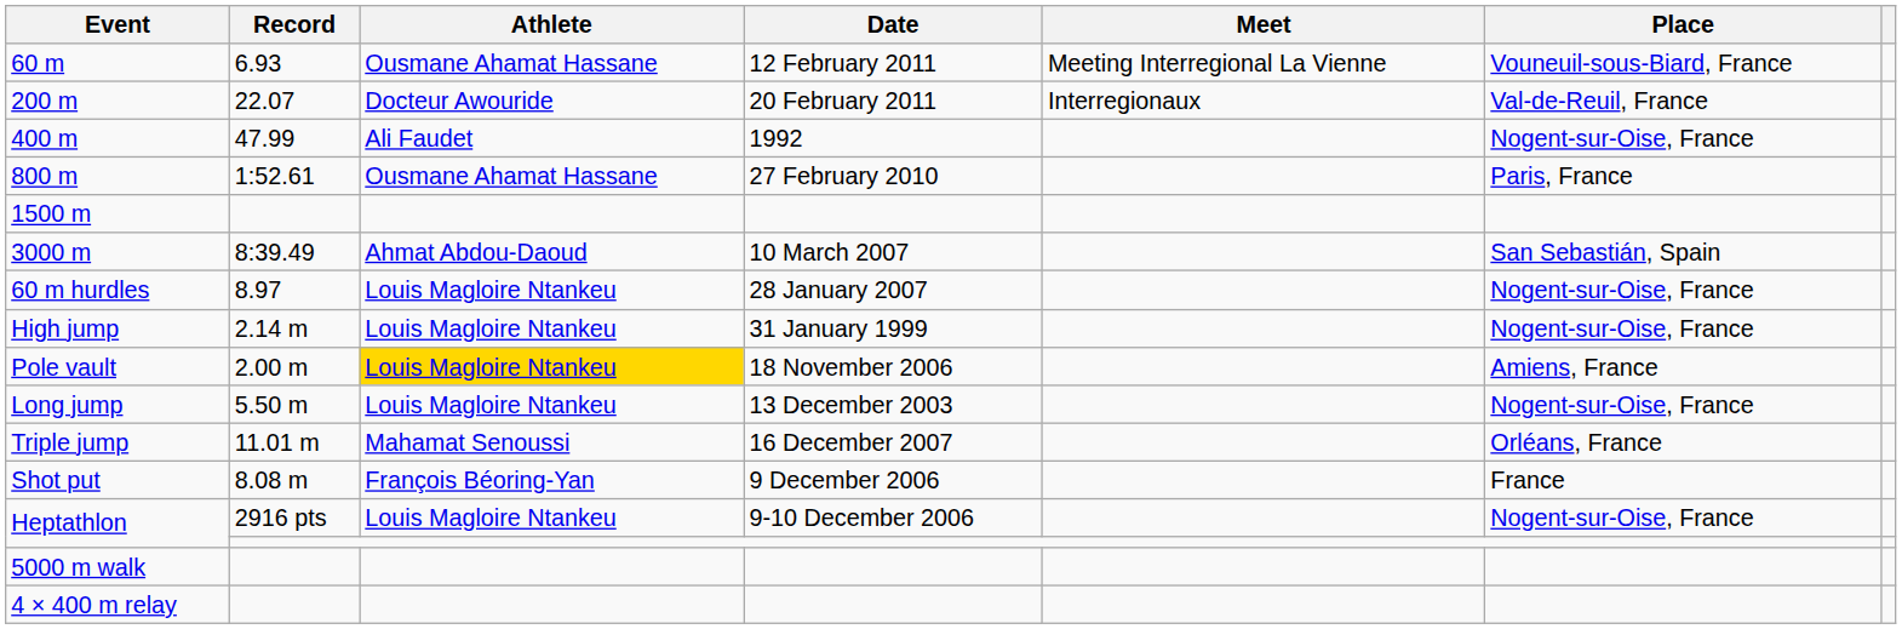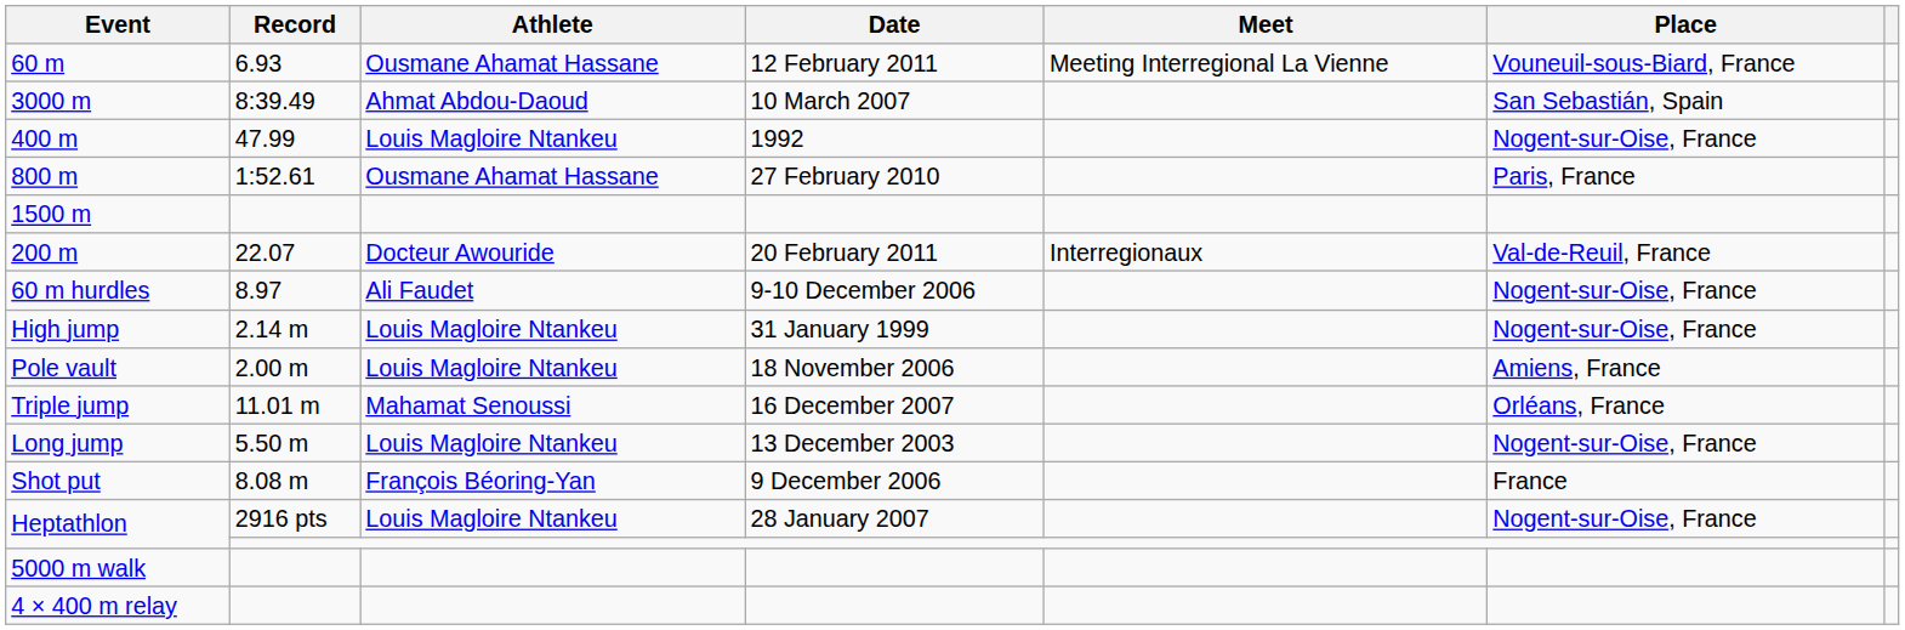rows swapped: 200 m <-> 3000 m
400 m | Athlete: Ali Faudet -> Louis Magloire Ntankeu
60 m hurdles | Athlete: Louis Magloire Ntankeu -> Ali Faudet
60 m hurdles | Date: 28 January 2007 -> 9-10 December 2006
Pole vault | Athlete: gold background -> no background
rows swapped: Long jump <-> Triple jump
Heptathlon / 2916 pts | Date: 9-10 December 2006 -> 28 January 2007
